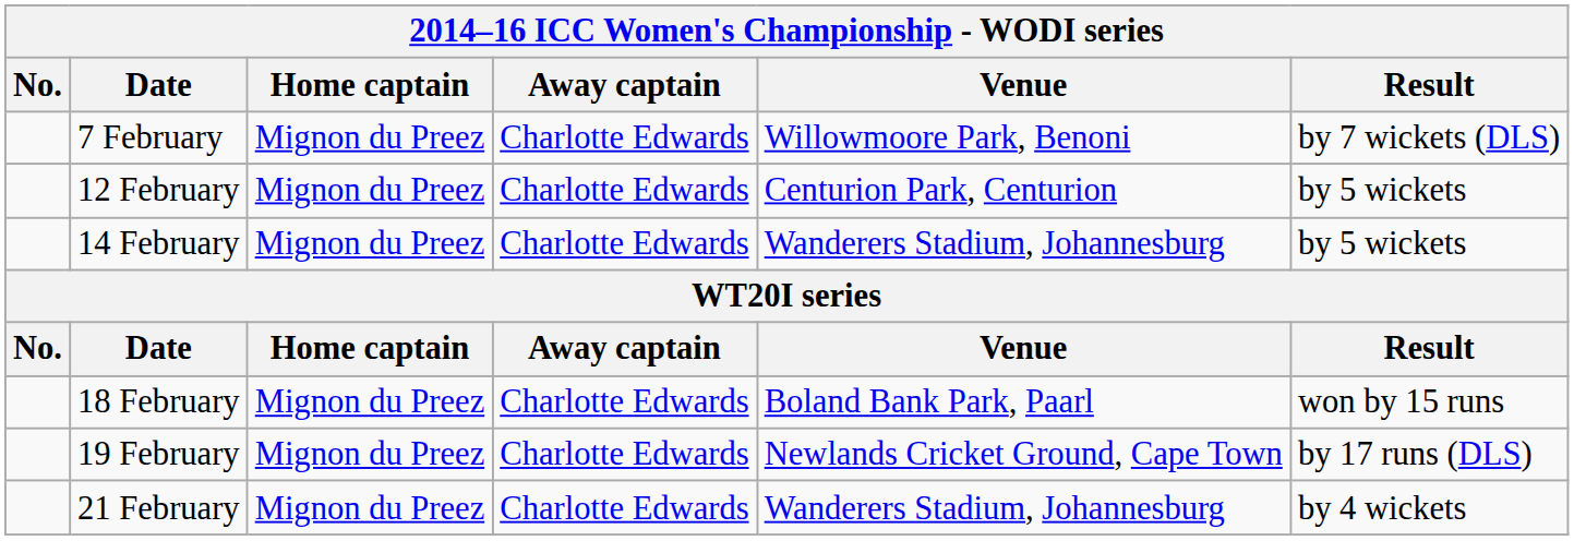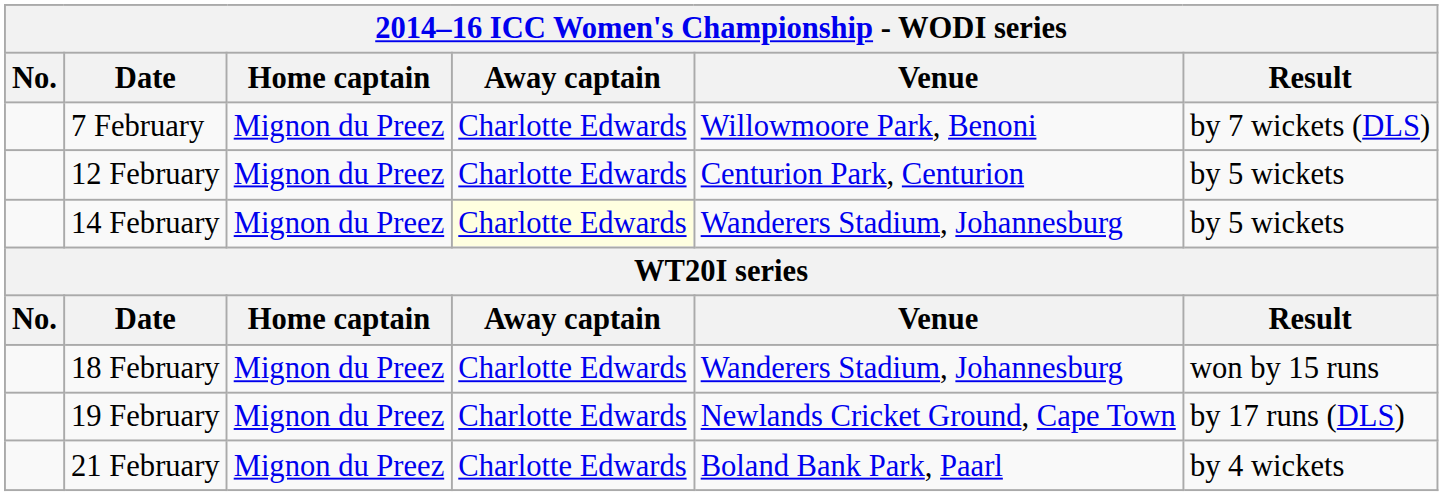14 February | Away captain: no background -> lightyellow background
18 February | Venue: Boland Bank Park, Paarl -> Wanderers Stadium, Johannesburg
21 February | Venue: Wanderers Stadium, Johannesburg -> Boland Bank Park, Paarl
